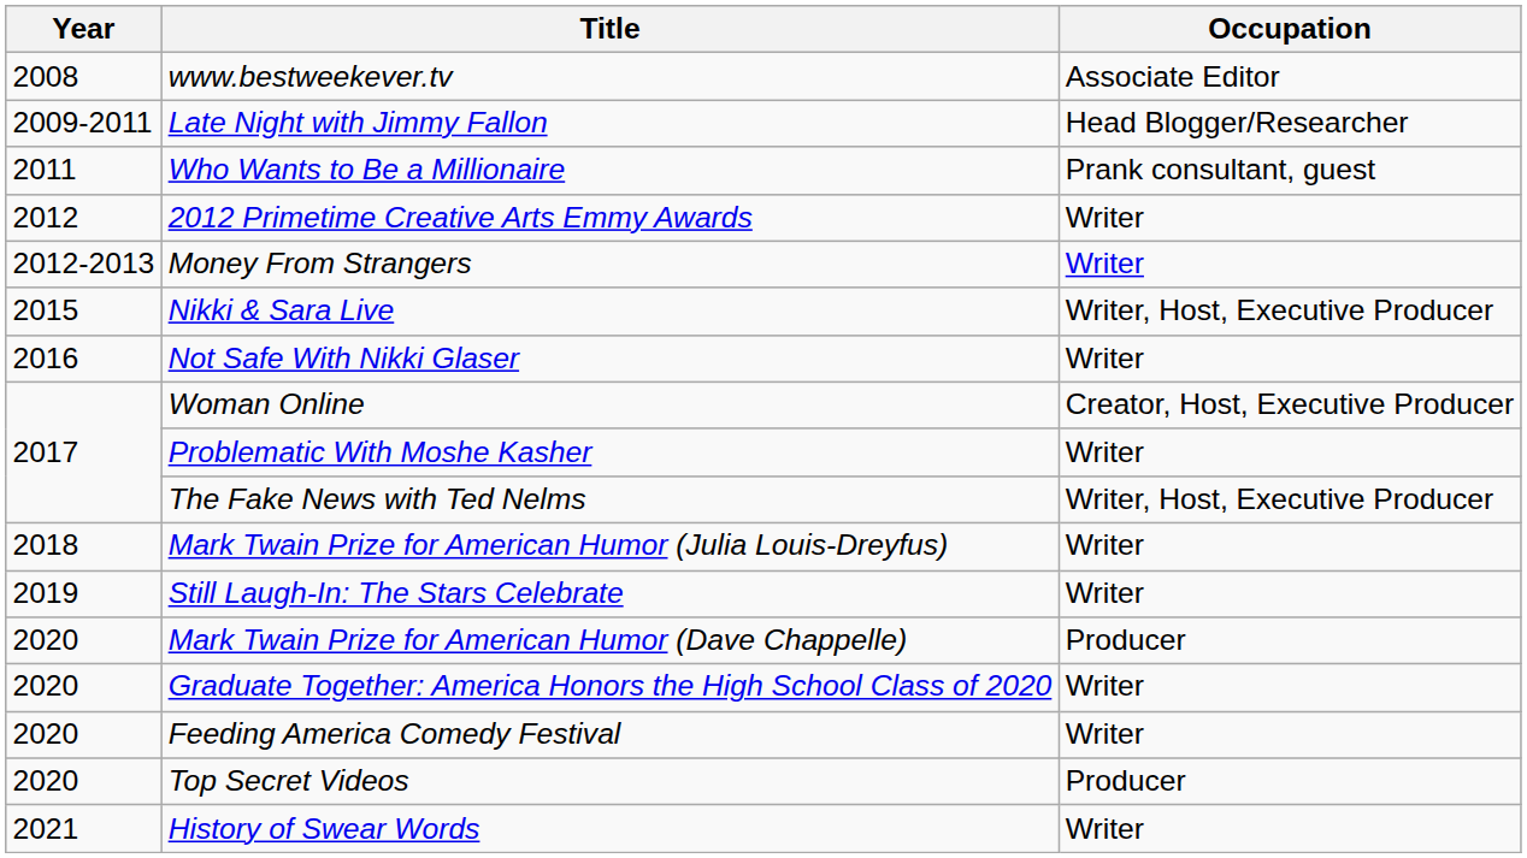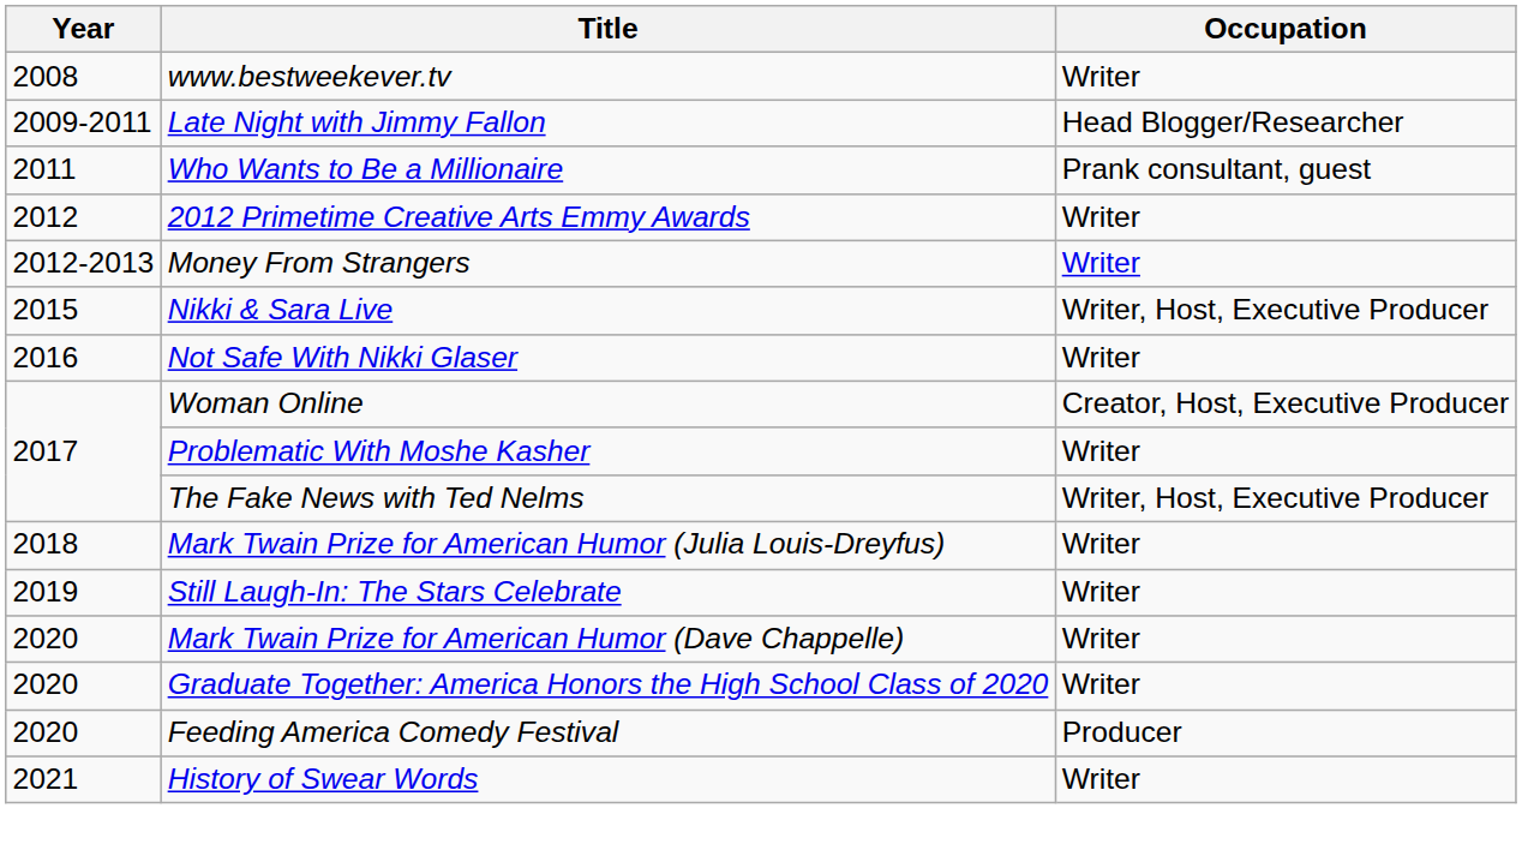www.bestweekever.tv | Occupation: Associate Editor -> Writer
Mark Twain Prize for American Humor (Dave Chappelle) | Occupation: Producer -> Writer
Feeding America Comedy Festival | Occupation: Writer -> Producer
- row: 2020 | Top Secret Videos | Producer
